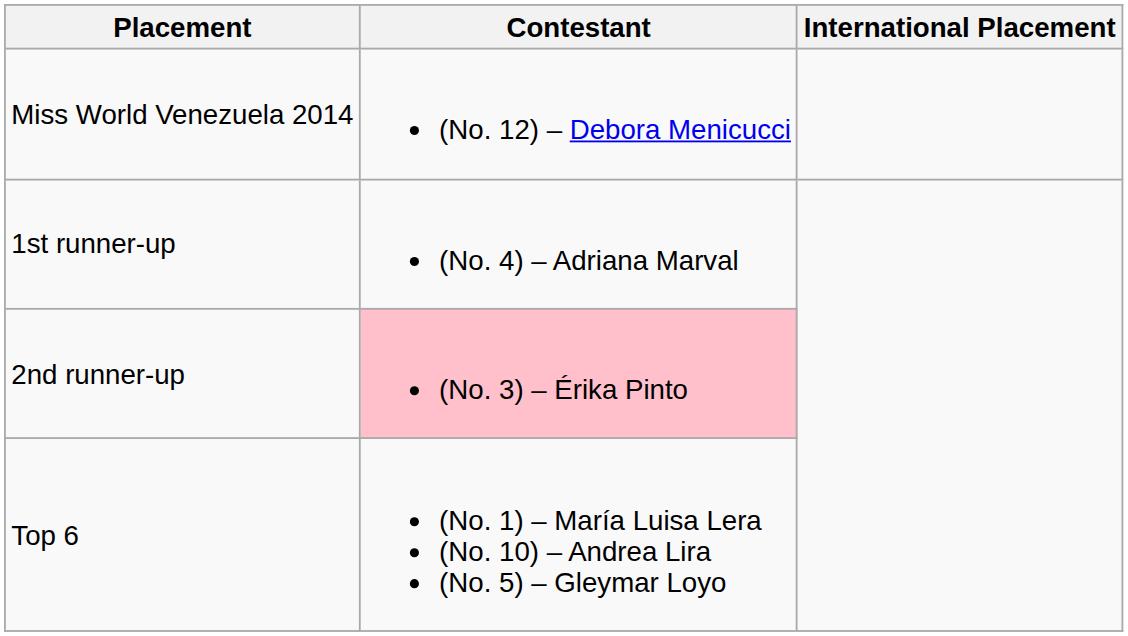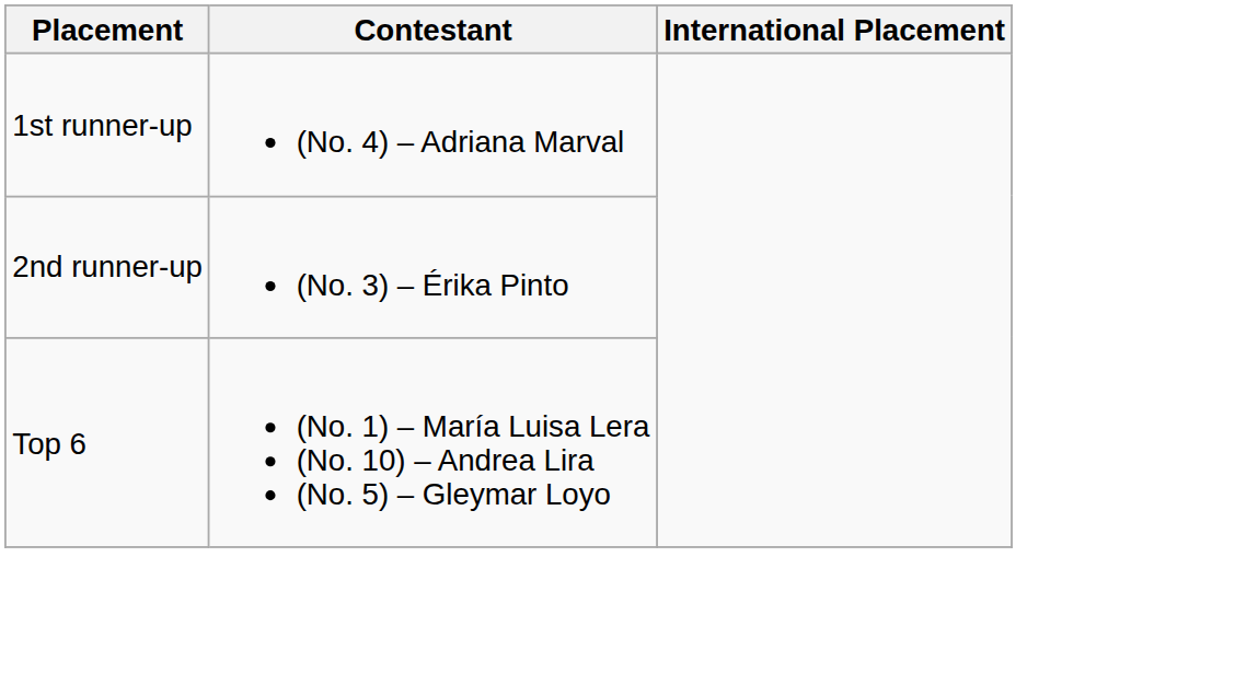- row: Miss World Venezuela 2014 | (No. 12) – Debora Menicucci
2nd runner-up | Contestant: pink background -> no background
